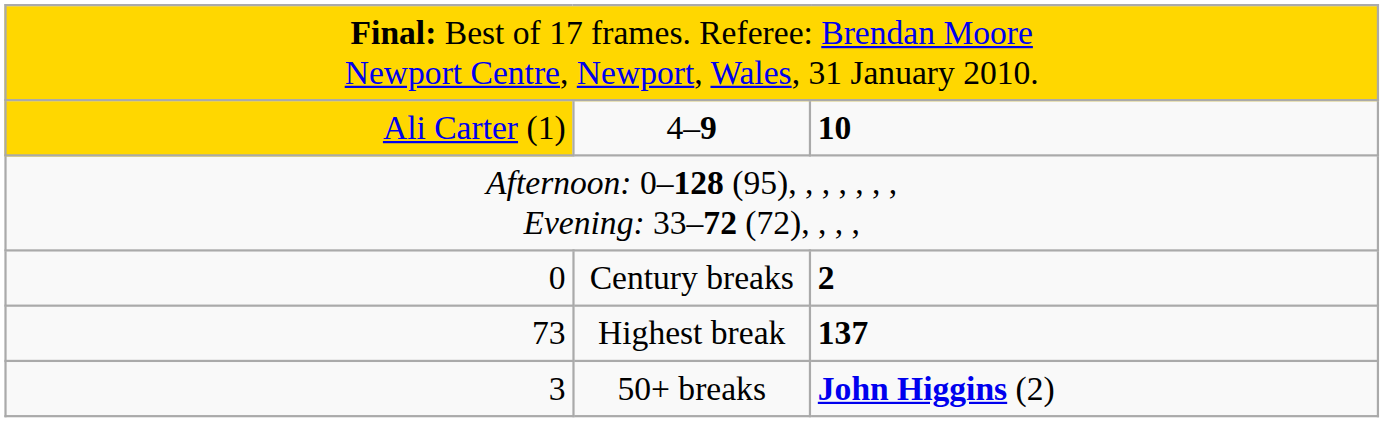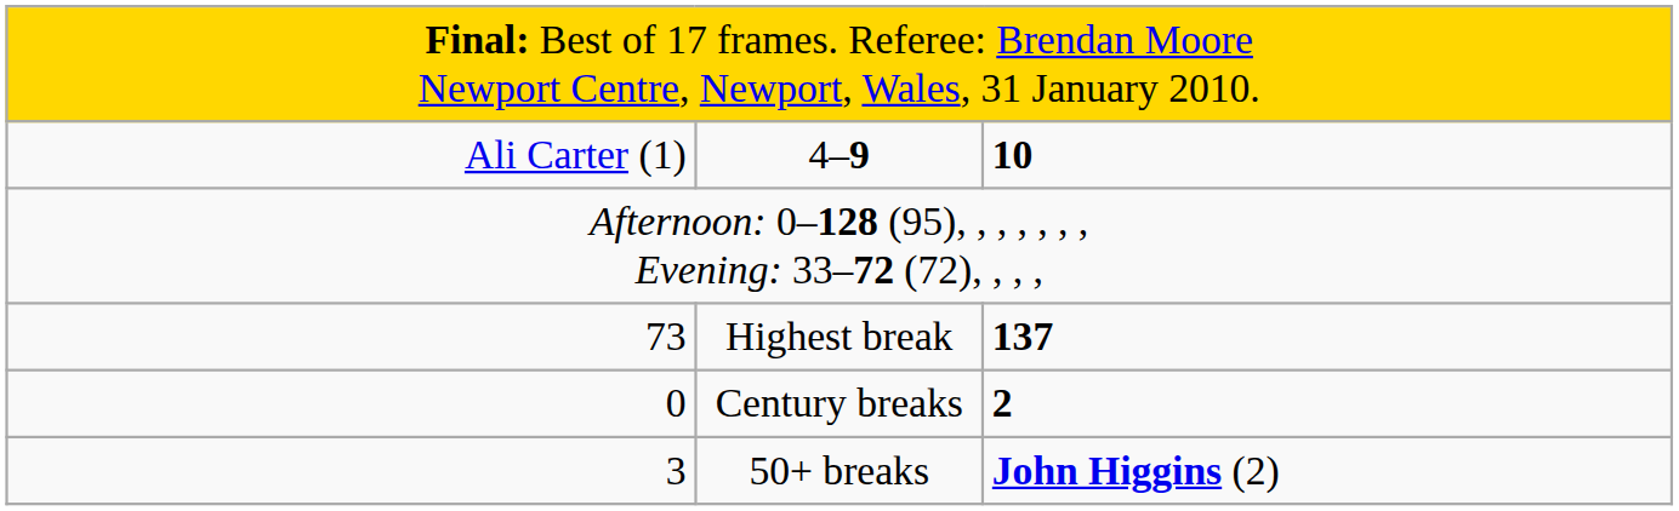4–9 | column 1: gold background -> no background
rows swapped: Highest break <-> Century breaks
